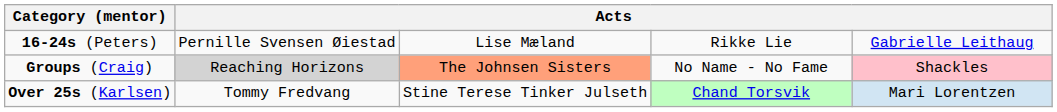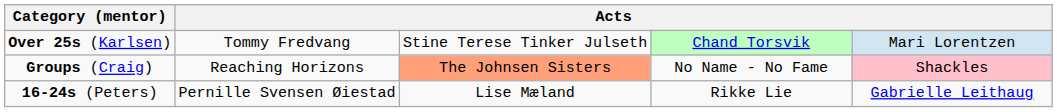rows swapped: Over 25s (Karlsen) <-> 16-24s (Peters)
Groups (Craig) | column 2: lightgrey background -> no background
